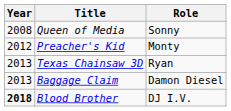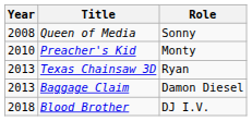Preacher's Kid | Year: 2012 -> 2010
Blood Brother | Year: bold -> normal
